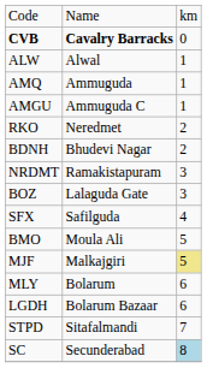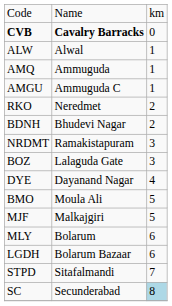+ row: DYE | Dayanand Nagar | 4
- row: SFX | Safilguda | 4
MJF | column 3: khaki background -> no background
